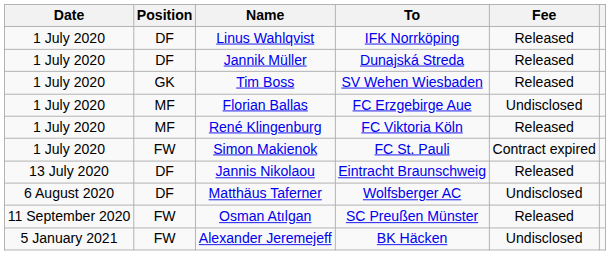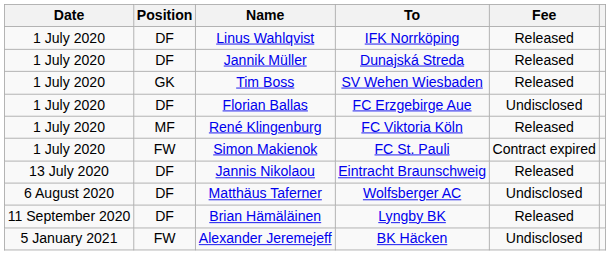Florian Ballas | Position: MF -> DF
+ row: 11 September 2020 | DF | Brian Hämäläinen | Lyngby BK | Released
- row: 11 September 2020 | FW | Osman Atılgan | SC Preußen Münster | Released
